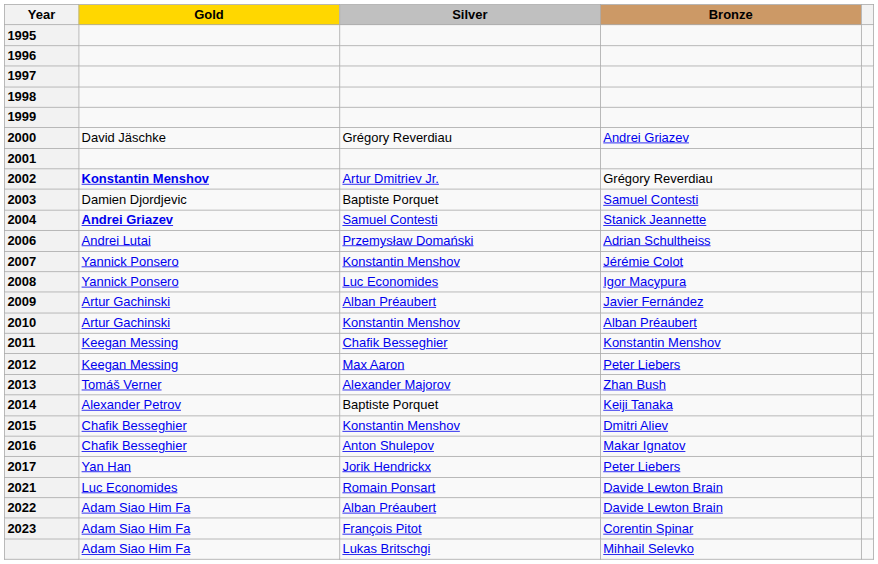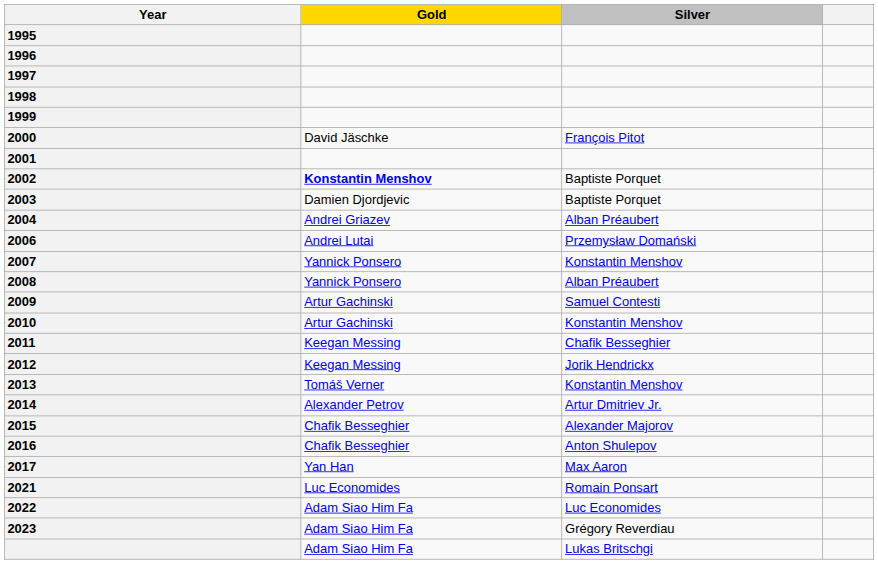- column: Bronze | Andrei Griazev | Grégory Reverdiau | Samuel Contesti | Stanick Jeannette | Adrian Schultheiss | Jérémie Colot | Igor Macypura | Javier Fernández | Alban Préaubert | Konstantin Menshov | Peter Liebers | Zhan Bush | Keiji Tanaka | Dmitri Aliev | Makar Ignatov | Peter Liebers | Davide Lewton Brain | Davide Lewton Brain | Corentin Spinar | Mihhail Selevko
2000 | Silver: Grégory Reverdiau -> François Pitot
2002 | Silver: Artur Dmitriev Jr. -> Baptiste Porquet
2004 | Gold: bold -> normal
2004 | Silver: Samuel Contesti -> Alban Préaubert
2008 | Silver: Luc Economides -> Alban Préaubert
2009 | Silver: Alban Préaubert -> Samuel Contesti
2012 | Silver: Max Aaron -> Jorik Hendrickx
2013 | Silver: Alexander Majorov -> Konstantin Menshov
2014 | Silver: Baptiste Porquet -> Artur Dmitriev Jr.
2015 | Silver: Konstantin Menshov -> Alexander Majorov
2017 | Silver: Jorik Hendrickx -> Max Aaron
2022 | Silver: Alban Préaubert -> Luc Economides
2023 | Silver: François Pitot -> Grégory Reverdiau
